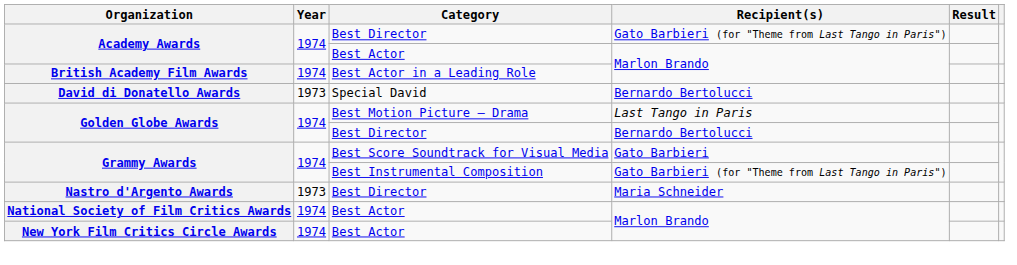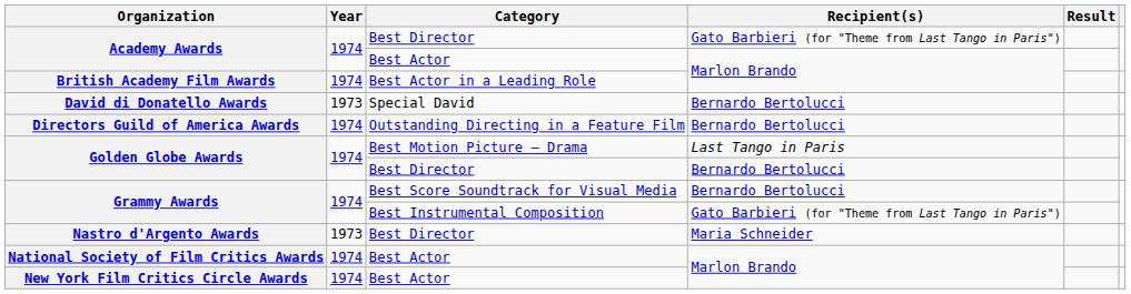+ row: Directors Guild of America Awards | 1974 | Outstanding Directing in a Feature Film | Bernardo Bertolucci
Grammy Awards / Best Score Soundtrack for Visual Media | Recipient(s): Gato Barbieri -> Bernardo Bertolucci
